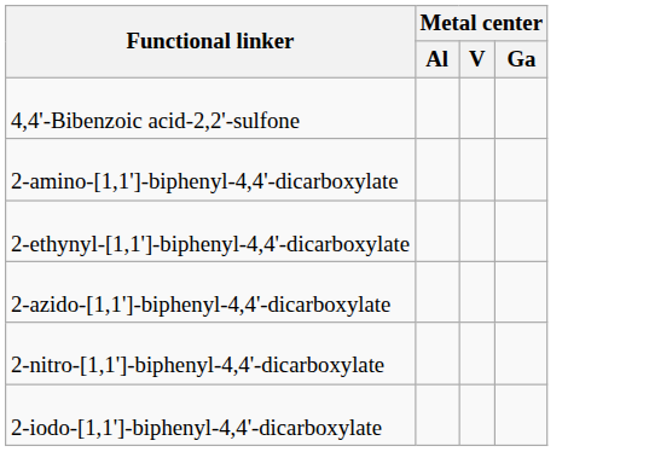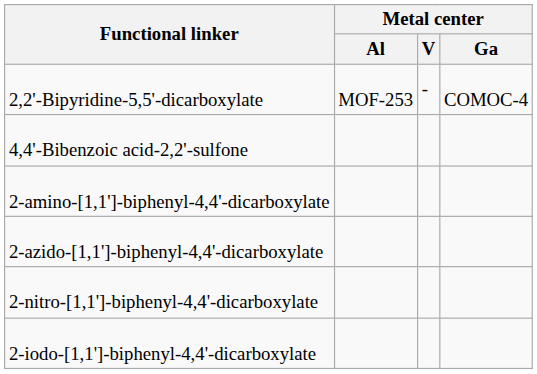+ row: 2,2'-Bipyridine-5,5'-dicarboxylate | MOF-253 | - | COMOC-4
- row: 2-ethynyl-[1,1']-biphenyl-4,4'-dicarboxylate
